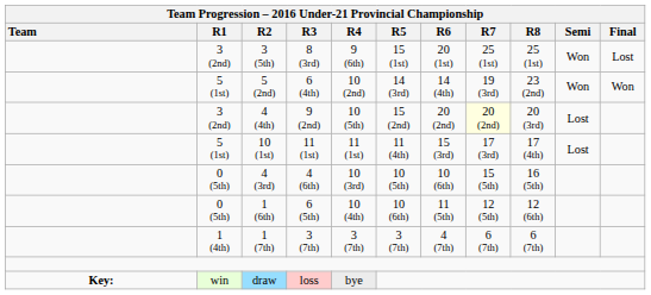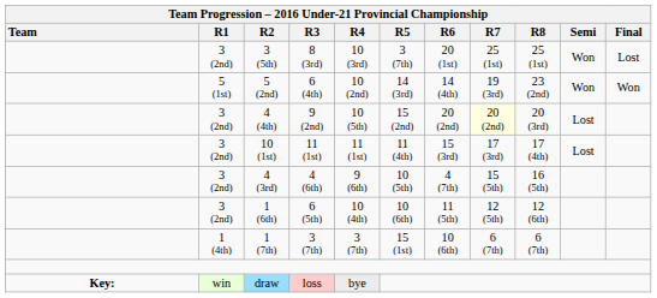3 (5th) | column 5: 9 (6th) -> 10 (3rd)
3 (5th) | column 6: 15 (1st) -> 3 (7th)
10 (1st) | column 2: 5 (1st) -> 3 (2nd)
4 (3rd) | column 2: 0 (5th) -> 3 (2nd)
4 (3rd) | column 5: 10 (3rd) -> 9 (6th)
4 (3rd) | column 7: 10 (6th) -> 4 (7th)
1 (6th) | column 2: 0 (5th) -> 3 (2nd)
1 (7th) | column 6: 3 (7th) -> 15 (1st)
1 (7th) | column 7: 4 (7th) -> 10 (6th)
